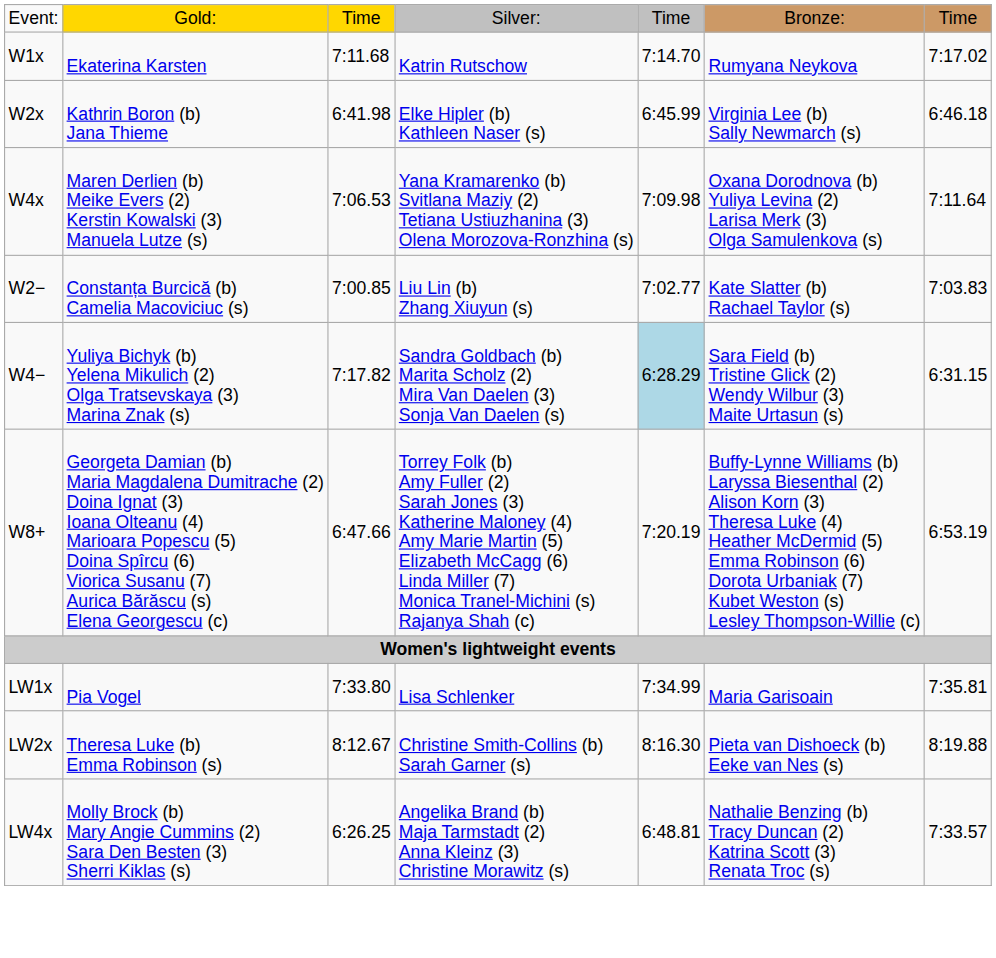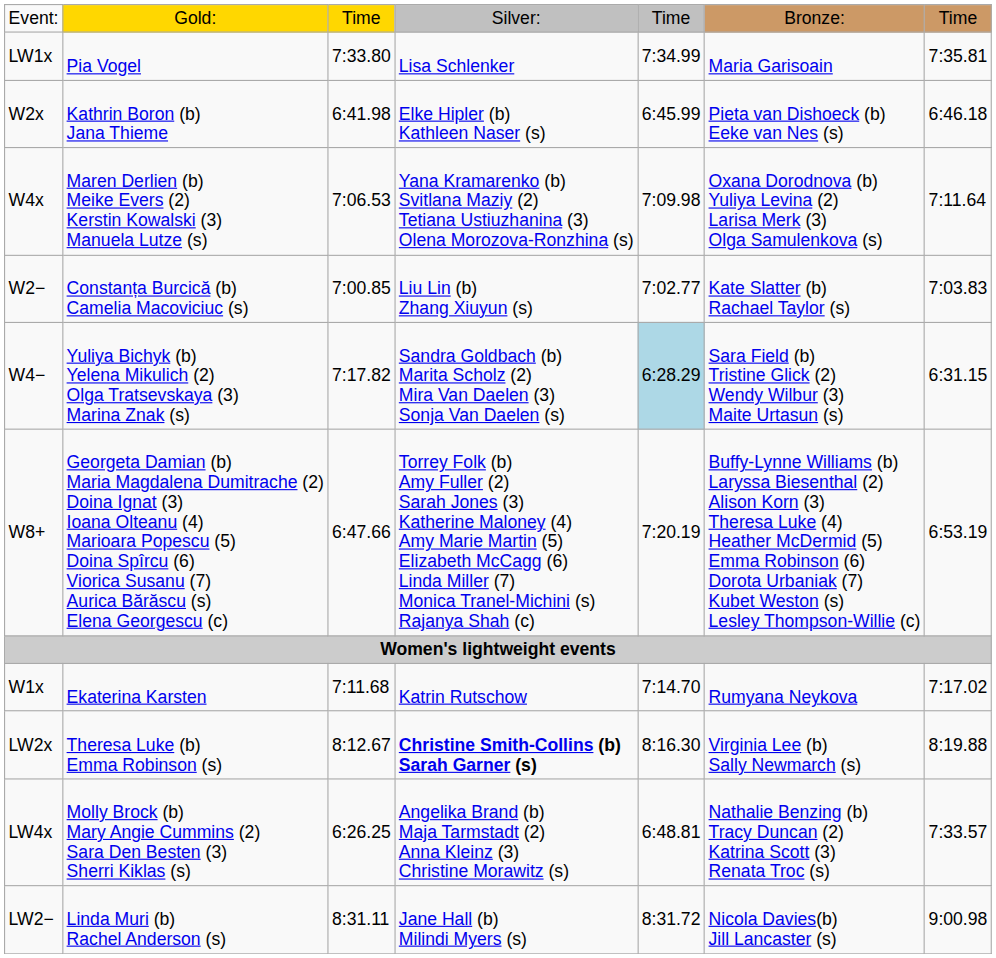rows swapped: W1x <-> LW1x
W2x | column 6: Virginia Lee (b) Sally Newmarch (s) -> Pieta van Dishoeck (b) Eeke van Nes (s)
LW2x | column 4: normal -> bold
LW2x | column 6: Pieta van Dishoeck (b) Eeke van Nes (s) -> Virginia Lee (b) Sally Newmarch (s)
+ row: LW2− | Linda Muri (b) Rachel Anderson (s) | 8:31.11 | Jane Hall (b) Milindi Myers (s) | 8:31.72 | Nicola Davies(b) Jill Lancaster (s) | 9:00.98
